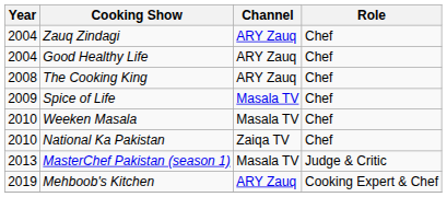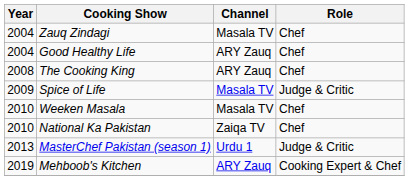Zauq Zindagi | Channel: ARY Zauq -> Masala TV
Spice of Life | Role: Chef -> Judge & Critic
MasterChef Pakistan (season 1) | Channel: Masala TV -> Urdu 1
